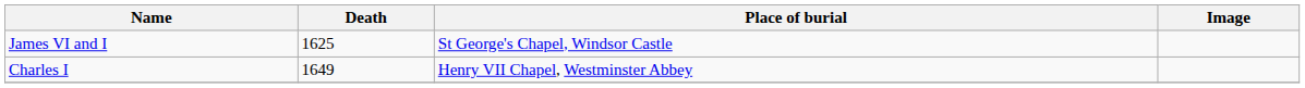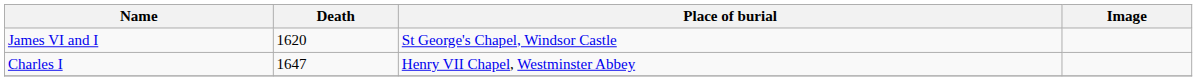James VI and I | Death: 1625 -> 1620
Charles I | Death: 1649 -> 1647
